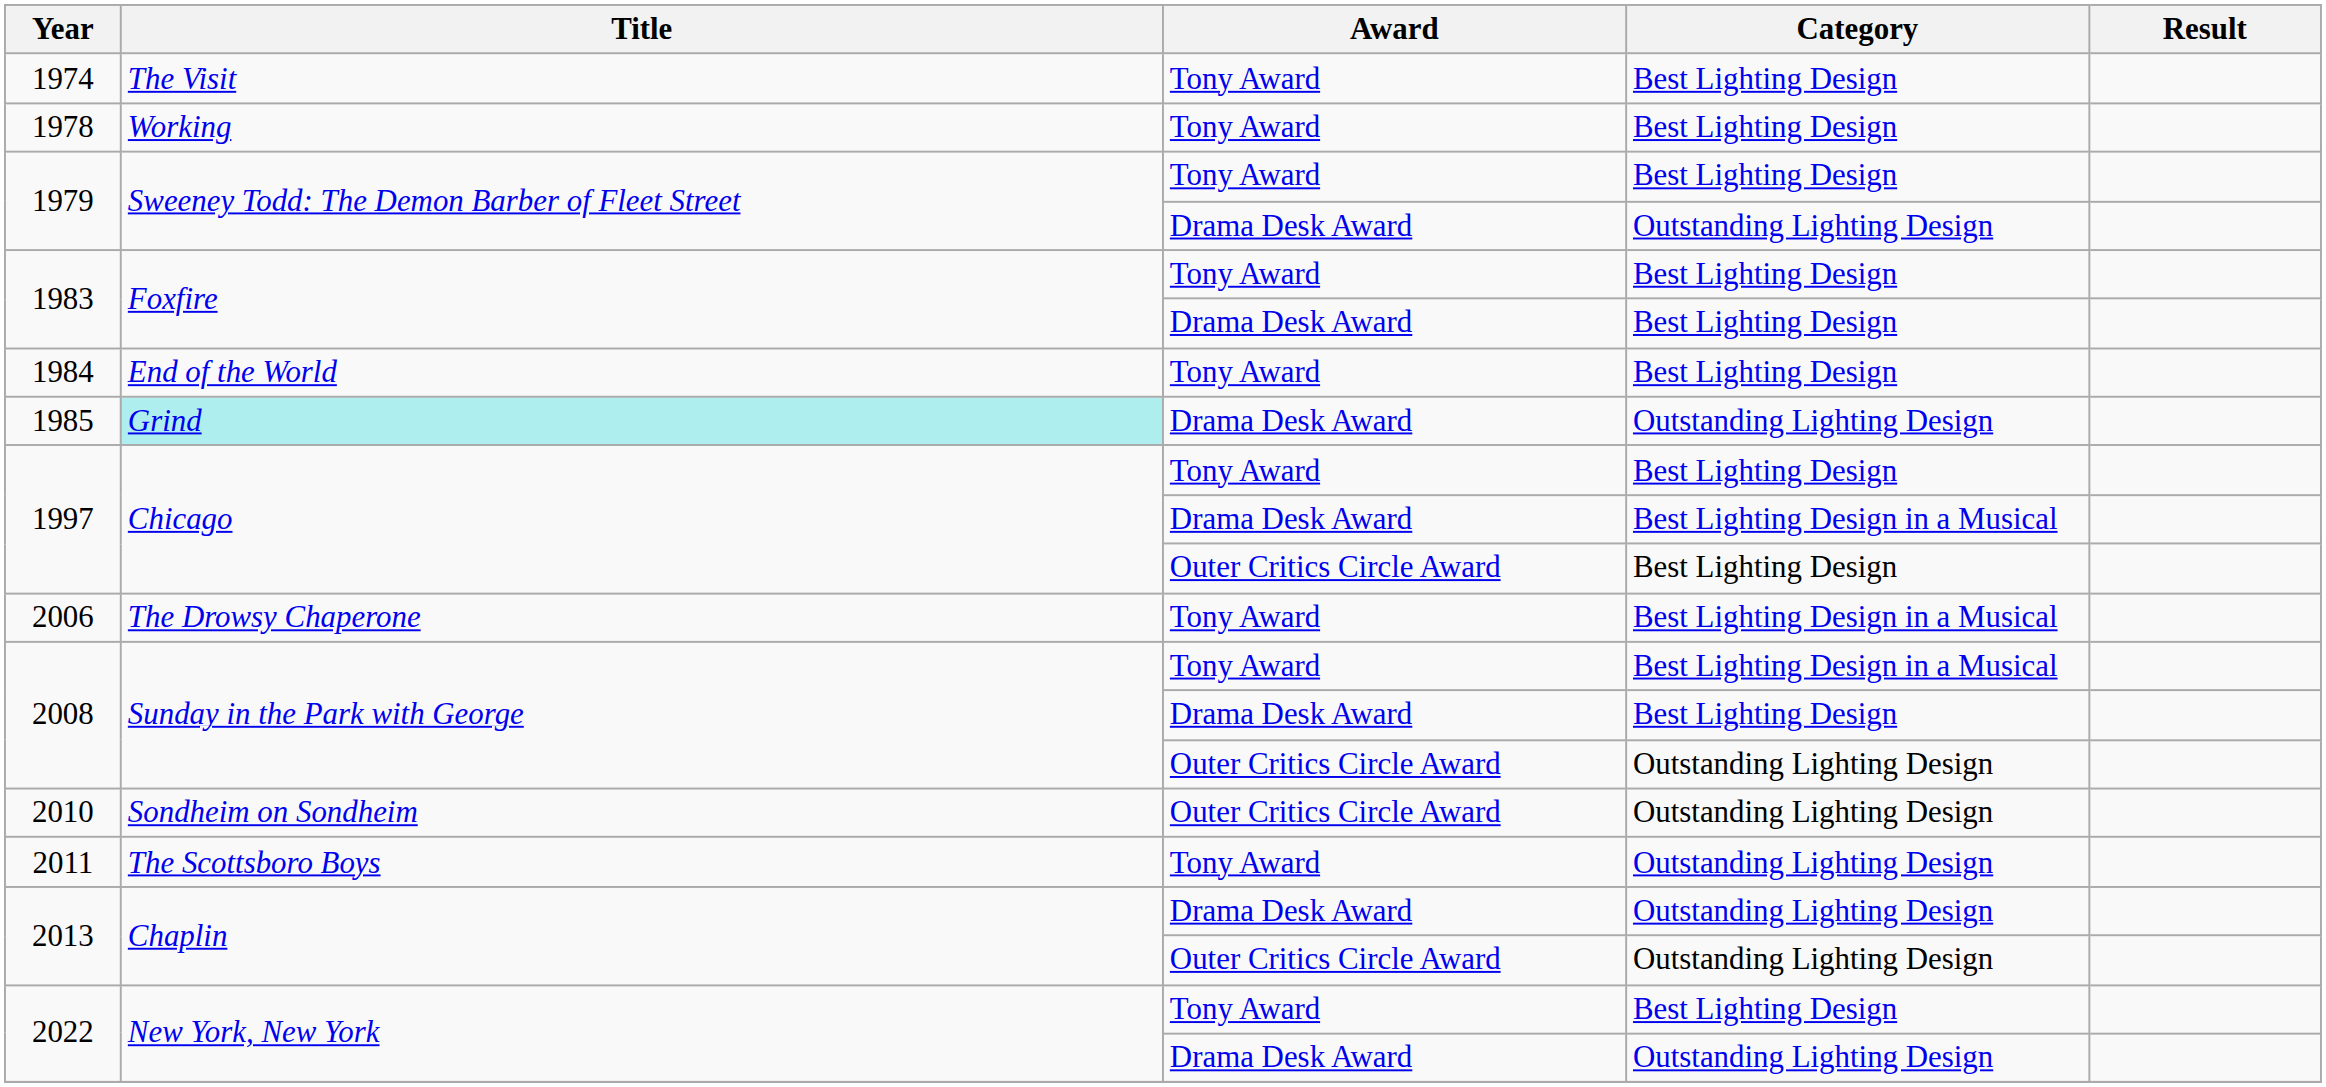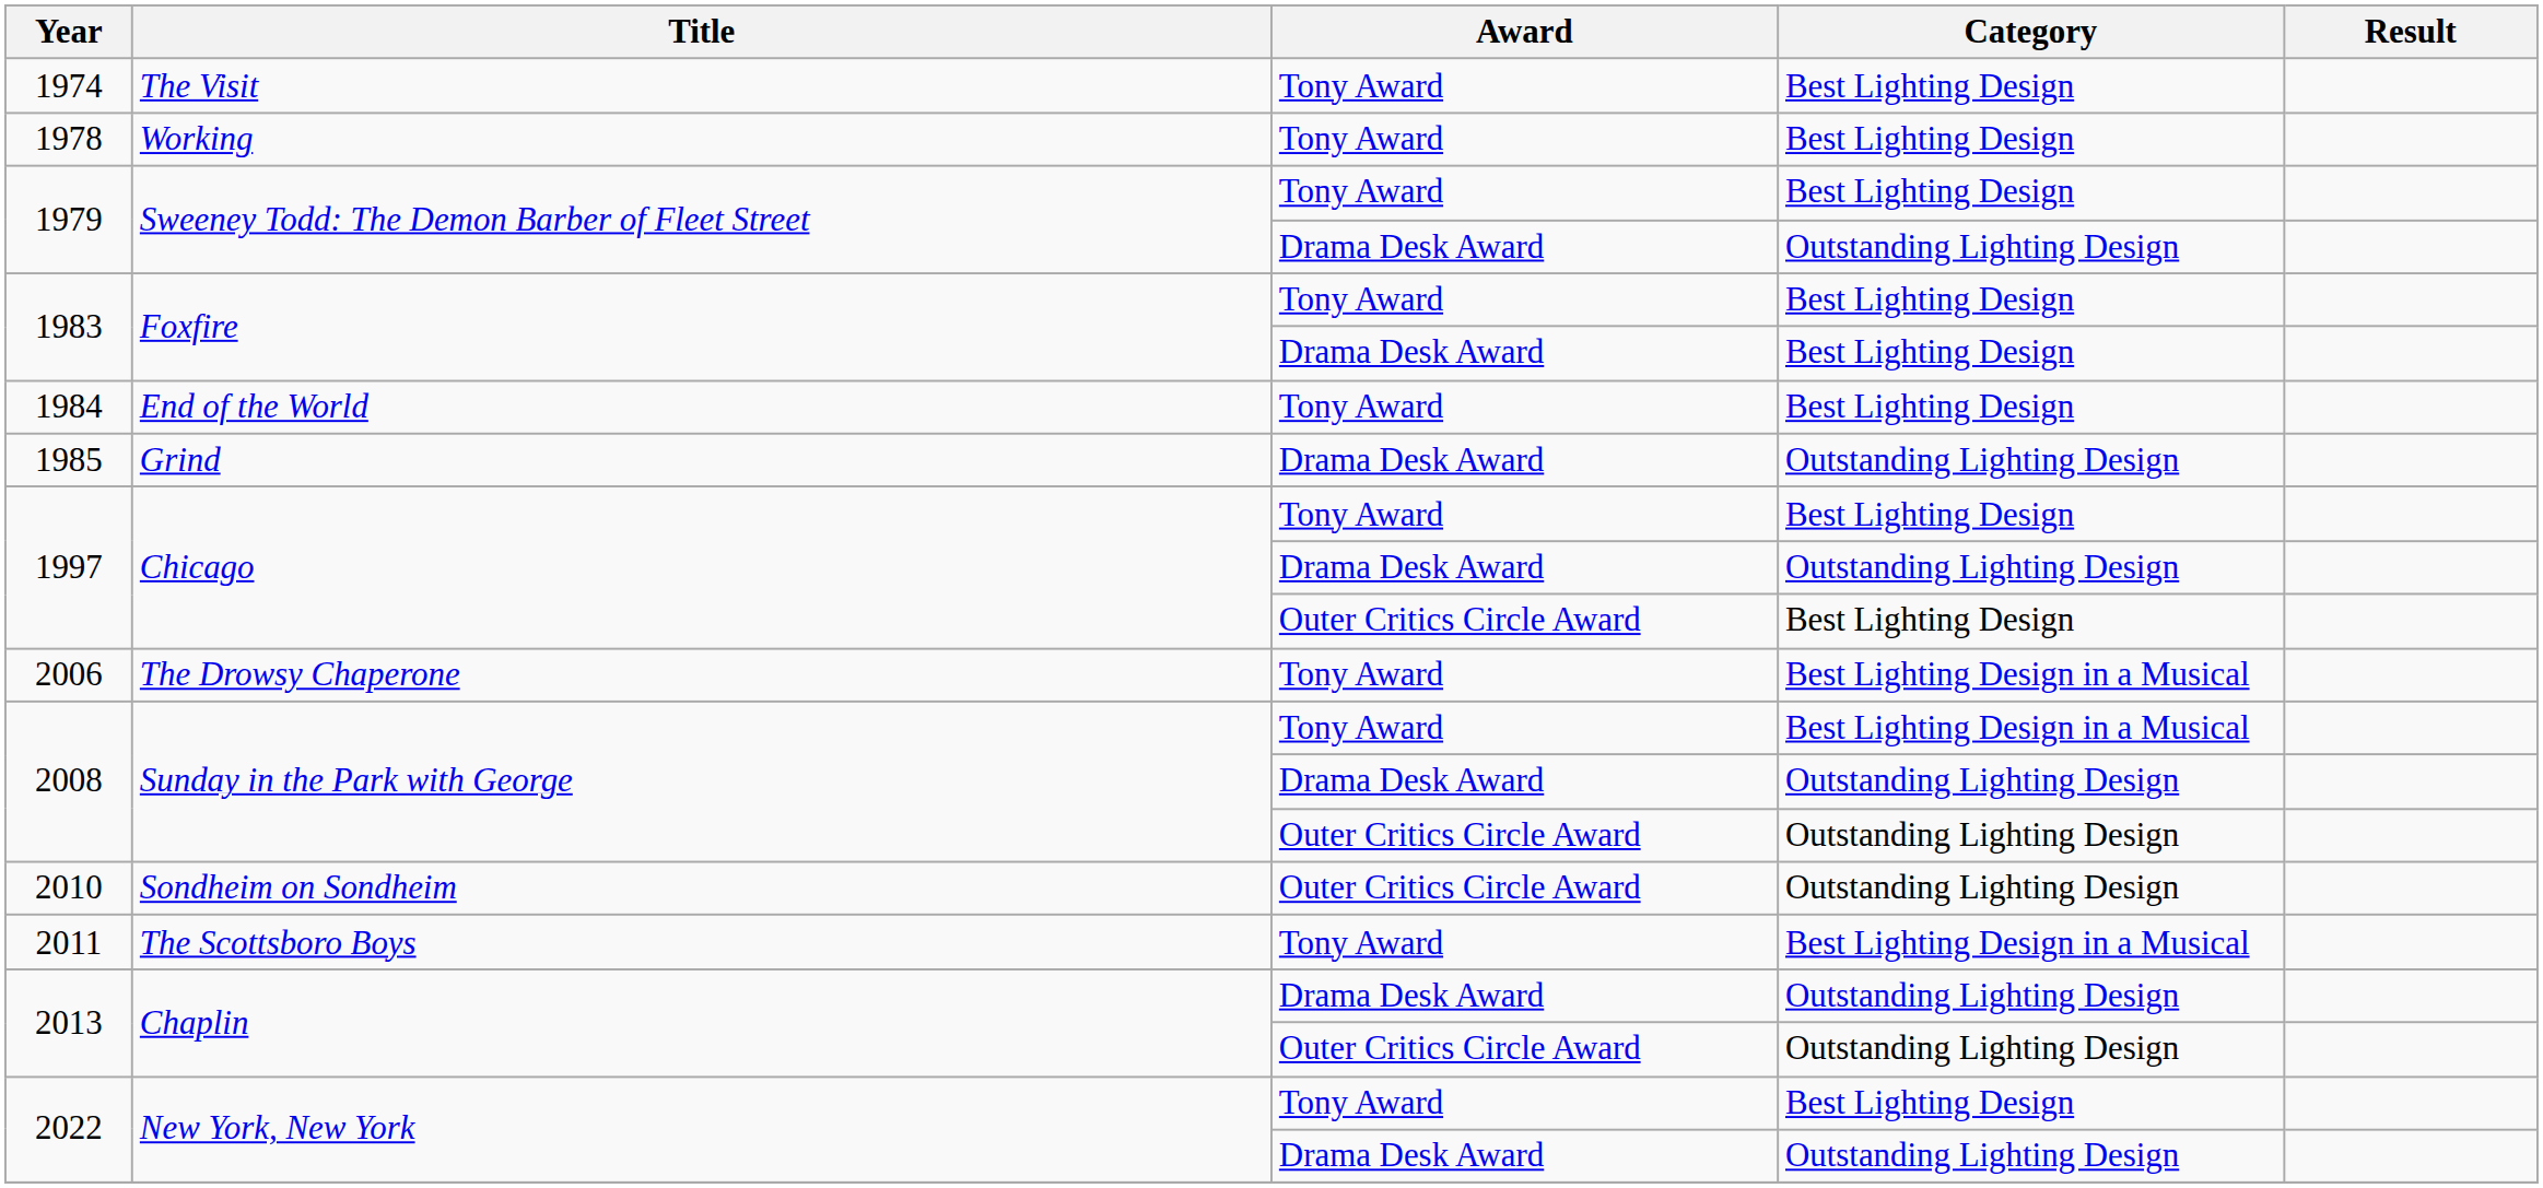1985 | Title: paleturquoise background -> no background
1997 / Drama Desk Award | Category: Best Lighting Design in a Musical -> Outstanding Lighting Design
2008 / Drama Desk Award | Category: Best Lighting Design -> Outstanding Lighting Design
2011 | Category: Outstanding Lighting Design -> Best Lighting Design in a Musical
